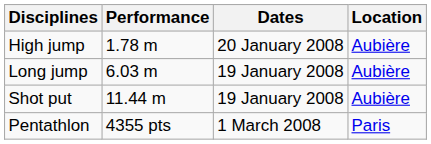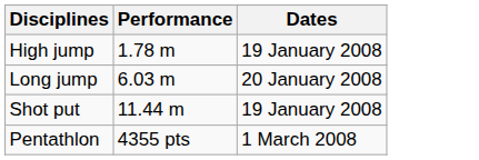- column: Location | Aubière | Aubière | Aubière | Paris
High jump | Dates: 20 January 2008 -> 19 January 2008
Long jump | Dates: 19 January 2008 -> 20 January 2008
